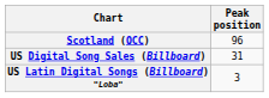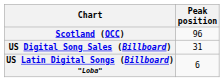US Latin Digital Songs (Billboard) "Loba" | Peak position: 3 -> 6
